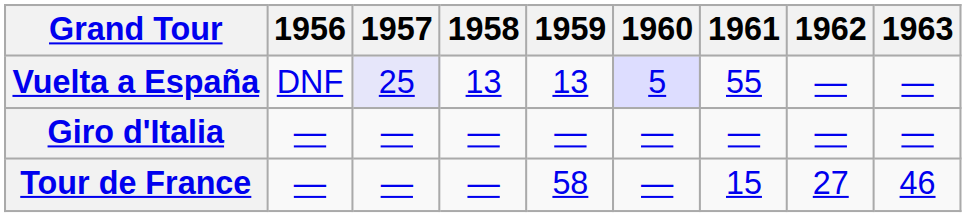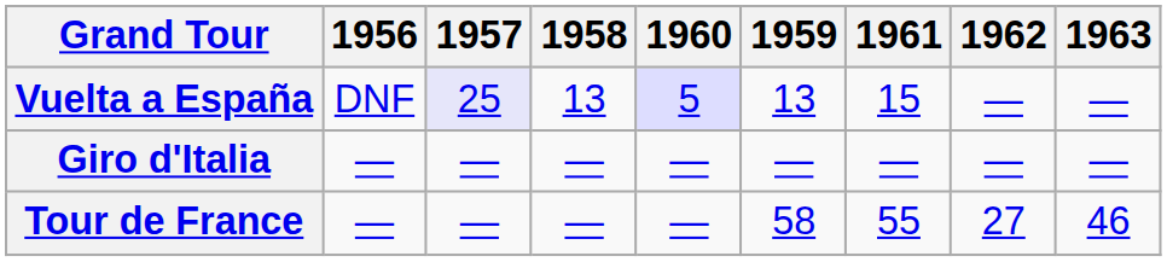columns swapped: 1959 <-> 1960
Vuelta a España | 1961: 55 -> 15
Tour de France | 1961: 15 -> 55
